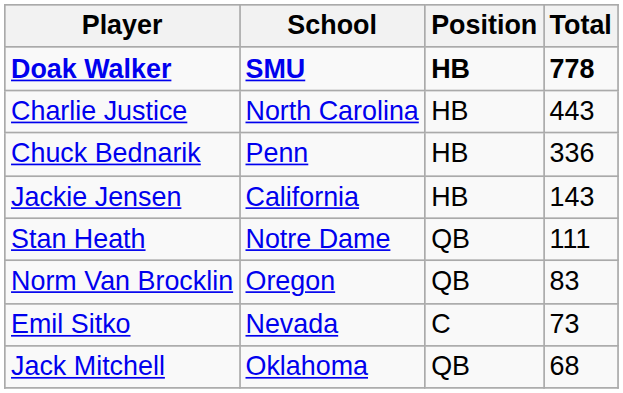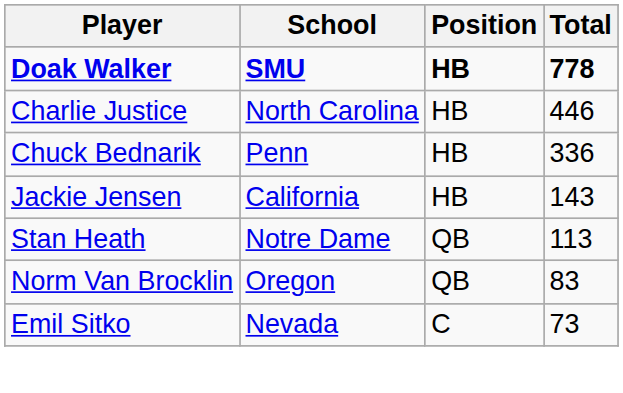Charlie Justice | Total: 443 -> 446
Stan Heath | Total: 111 -> 113
- row: Jack Mitchell | Oklahoma | QB | 68
